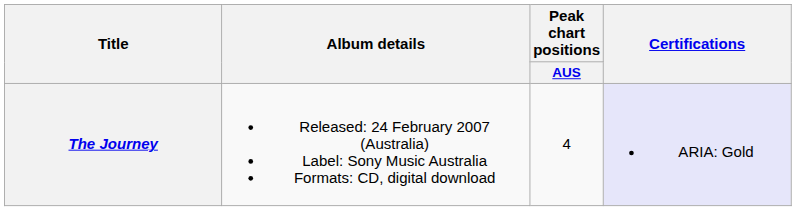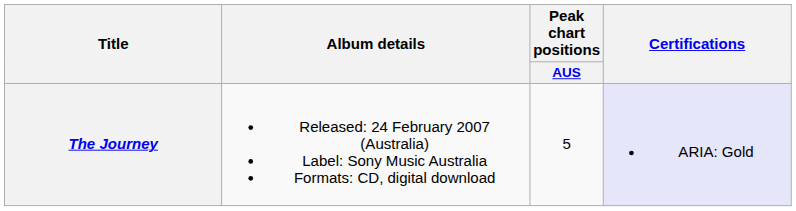The Journey | Peak chart positions / AUS: 4 -> 5
